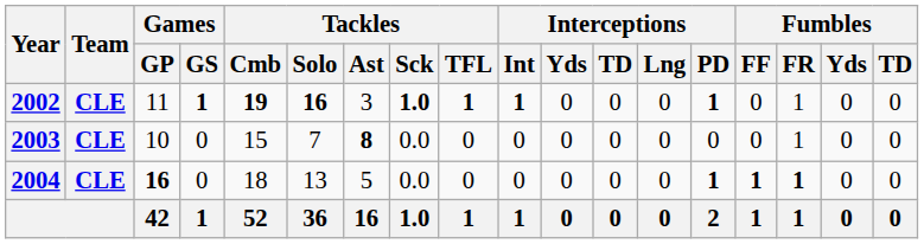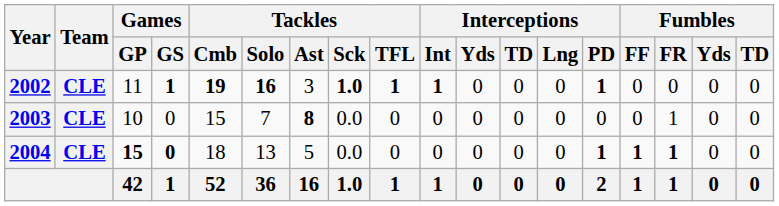2002 | Fumbles / FR: 1 -> 0
2004 | Games / GP: 16 -> 15
2004 | Games / GS: normal -> bold
